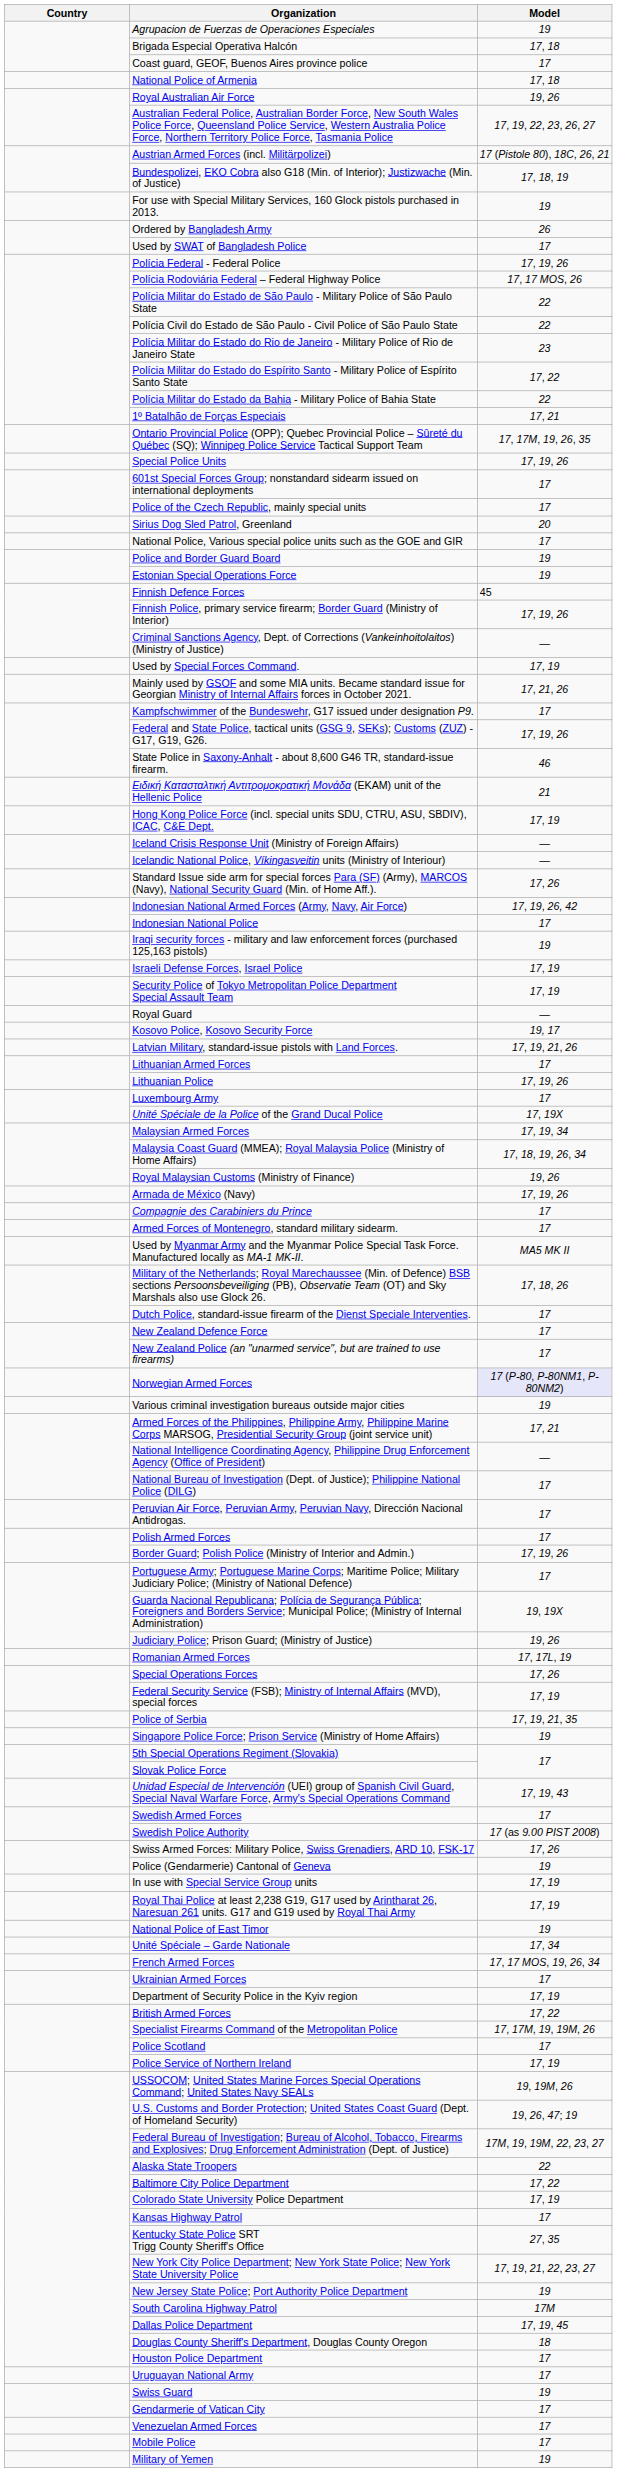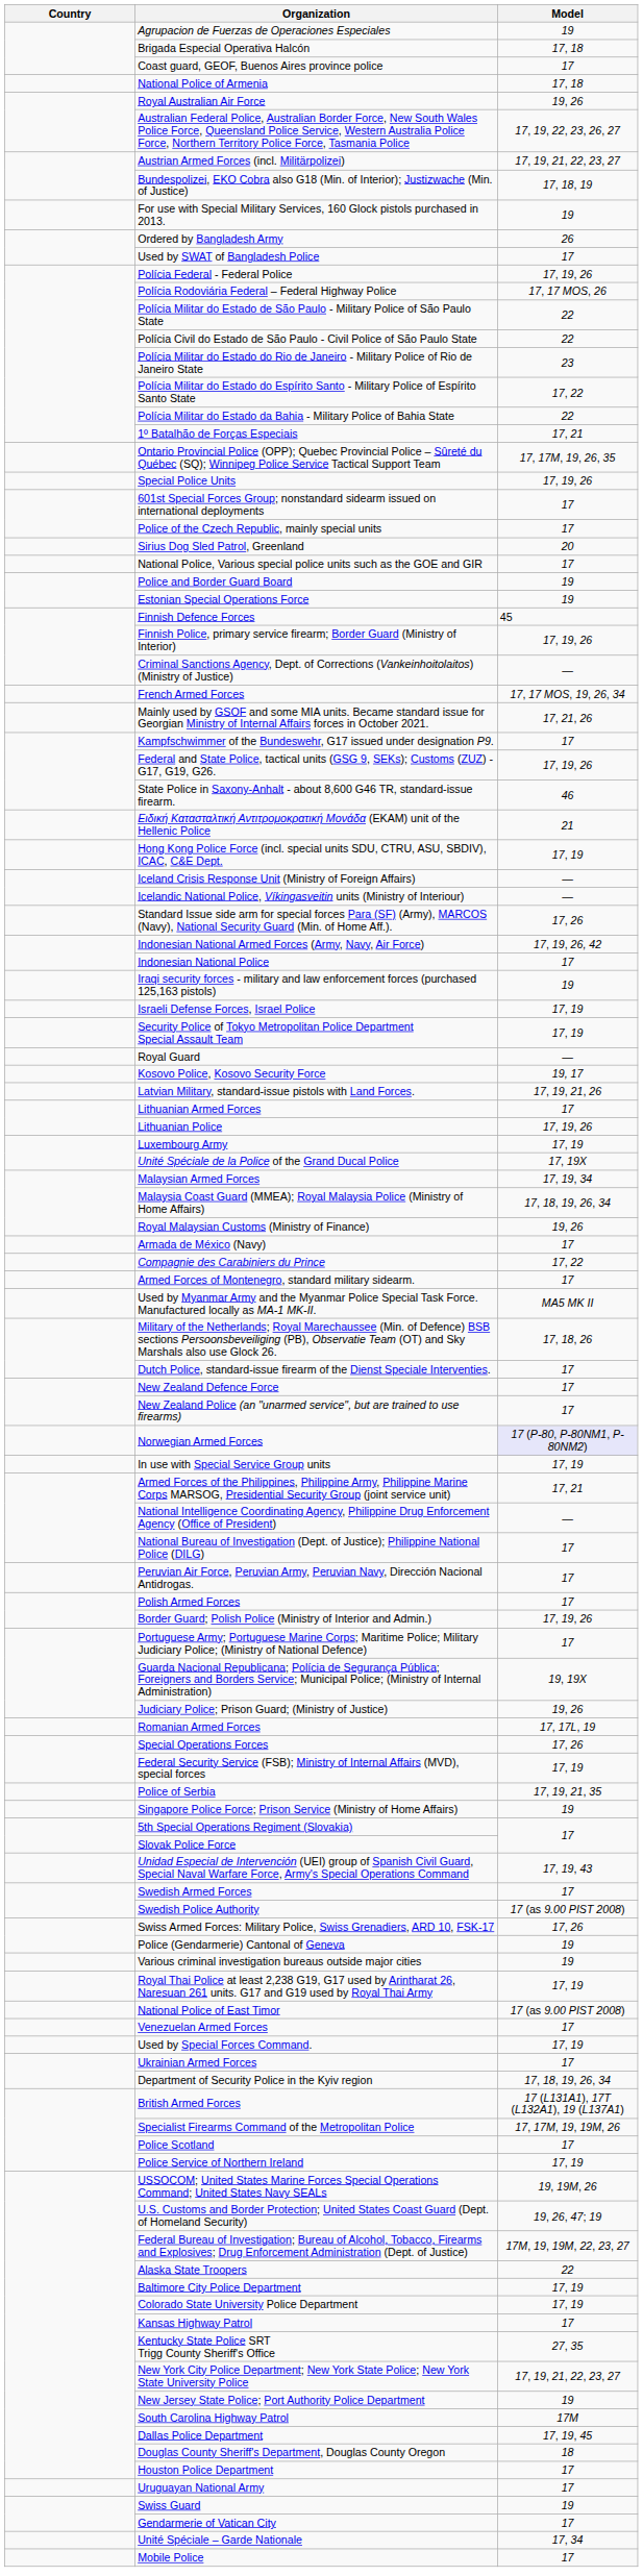Austrian Armed Forces (incl. Militärpolizei) | Model: 17 (Pistole 80), 18C, 26, 21 -> 17, 19, 21, 22, 23, 27
rows swapped: French Armed Forces <-> Used by Special Forces Command.
Luxembourg Army | Model: 17 -> 17, 19
Armada de México (Navy) | Model: 17, 19, 26 -> 17
Compagnie des Carabiniers du Prince | Model: 17 -> 17, 22
rows swapped: In use with Special Service Group units <-> Various criminal investigation bureaus outside major cities
National Police of East Timor | Model: 19 -> 17 (as 9.00 PIST 2008)
rows swapped: Unité Spéciale – Garde Nationale <-> Venezuelan Armed Forces
Department of Security Police in the Kyiv region | Model: 17, 19 -> 17, 18, 19, 26, 34
British Armed Forces | Model: 17, 22 -> 17 (L131A1), 17T (L132A1), 19 (L137A1)
Baltimore City Police Department | Model: 17, 22 -> 17, 19
- row: Military of Yemen | 19
